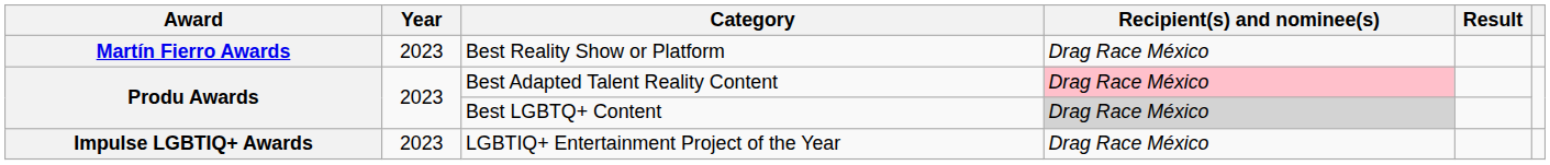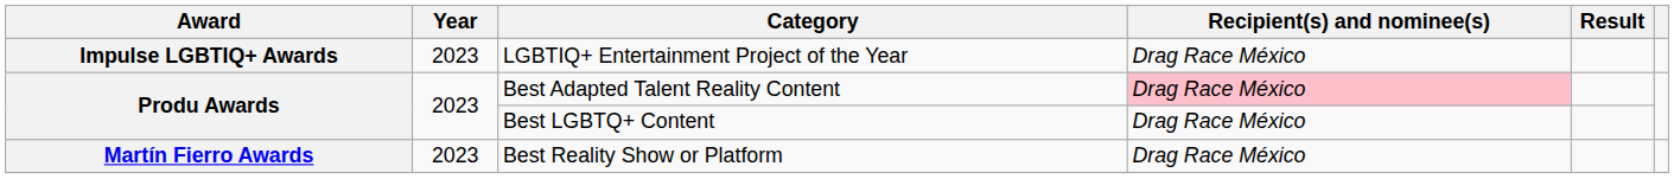rows swapped: LGBTIQ+ Entertainment Project of the Year <-> Best Reality Show or Platform
Best LGBTQ+ Content | Recipient(s) and nominee(s): lightgrey background -> no background
